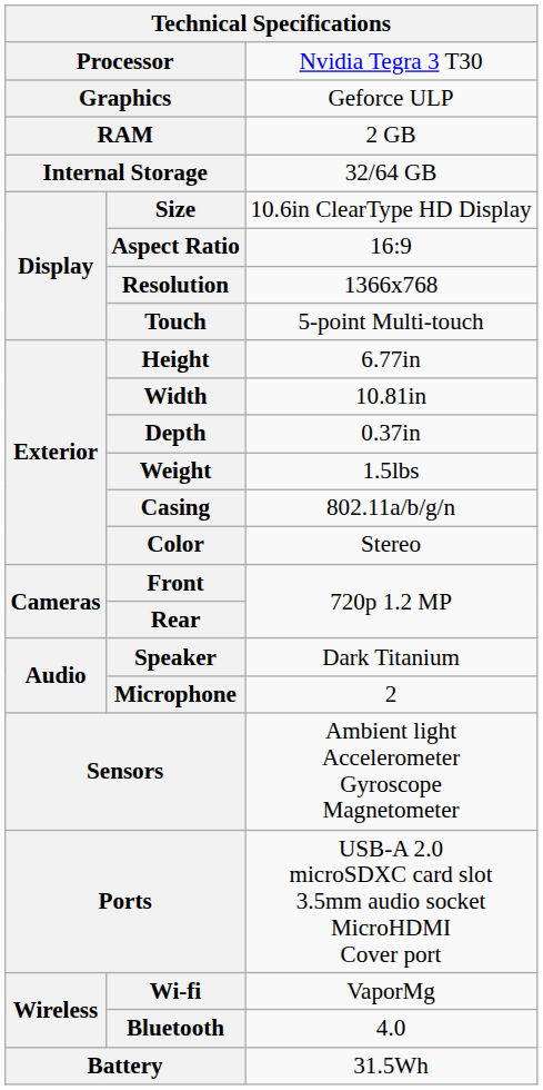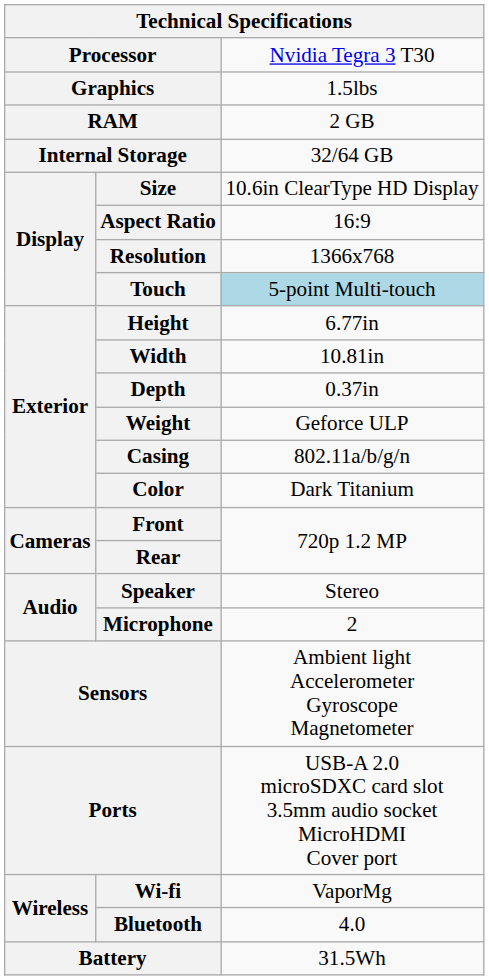Graphics | column 3: Geforce ULP -> 1.5lbs
Touch | column 3: no background -> lightblue background
Weight | column 3: 1.5lbs -> Geforce ULP
Color | column 3: Stereo -> Dark Titanium
Speaker | column 3: Dark Titanium -> Stereo
